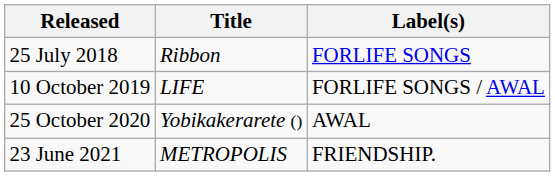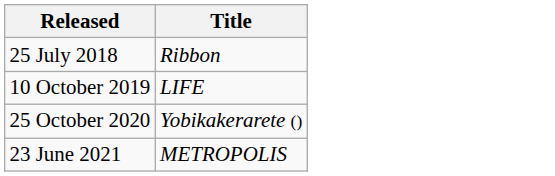- column: Label(s) | FORLIFE SONGS | FORLIFE SONGS / AWAL | AWAL | FRIENDSHIP.
